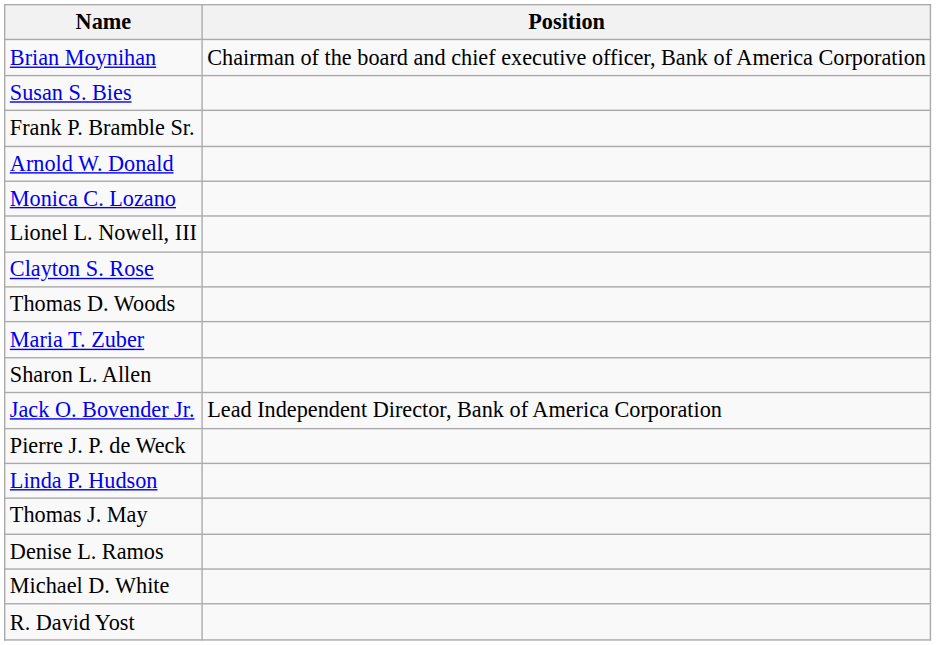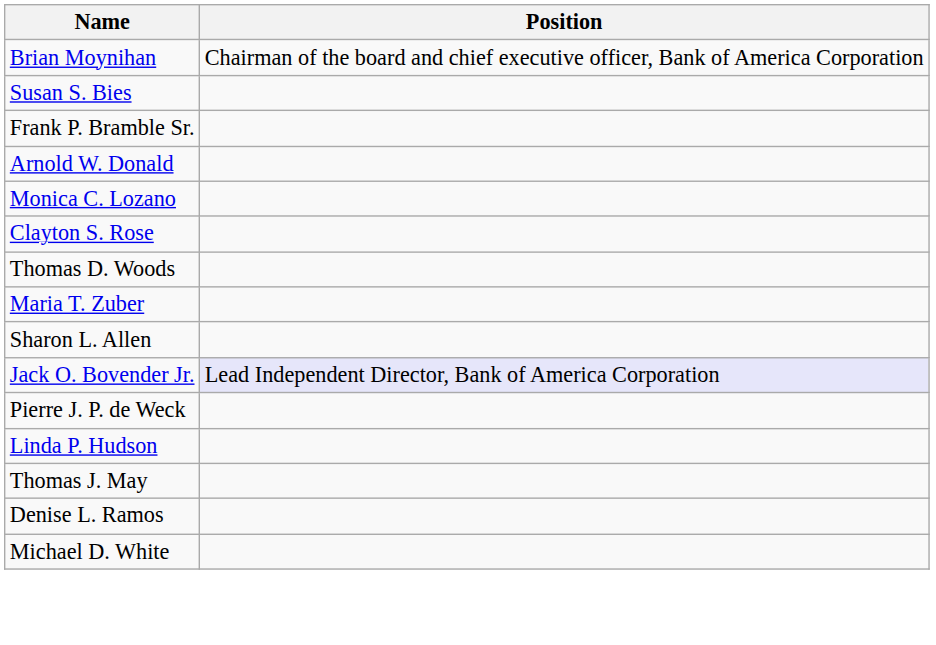- row: Lionel L. Nowell, III
Jack O. Bovender Jr. | Position: no background -> lavender background
- row: R. David Yost
